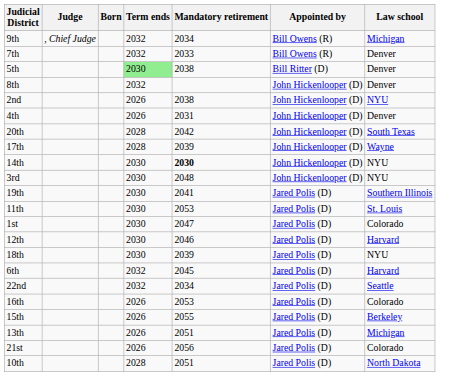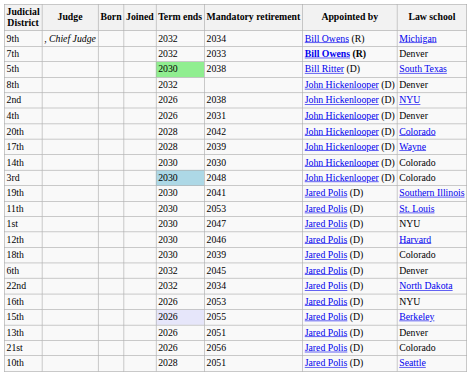+ column: Joined
7th | Appointed by: normal -> bold
5th | Law school: Denver -> South Texas
20th | Law school: South Texas -> Colorado
14th | Mandatory retirement: bold -> normal
14th | Law school: NYU -> Colorado
3rd | Term ends: no background -> lightblue background
3rd | Law school: NYU -> Colorado
1st | Law school: Colorado -> NYU
18th | Law school: NYU -> Colorado
6th | Law school: Harvard -> Denver
22nd | Law school: Seattle -> North Dakota
16th | Law school: Colorado -> NYU
15th | Term ends: no background -> lavender background
13th | Law school: Michigan -> Denver
10th | Law school: North Dakota -> Seattle
